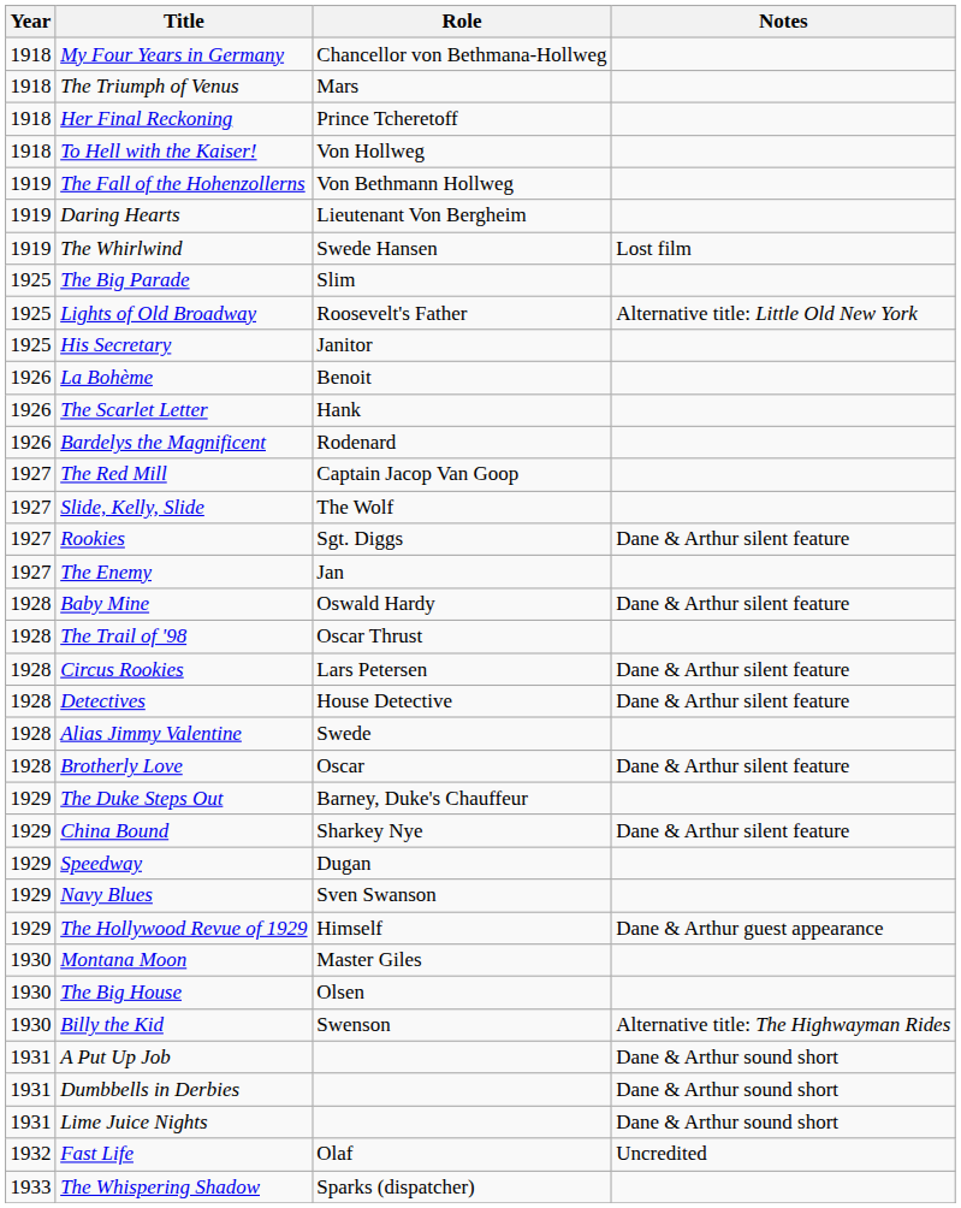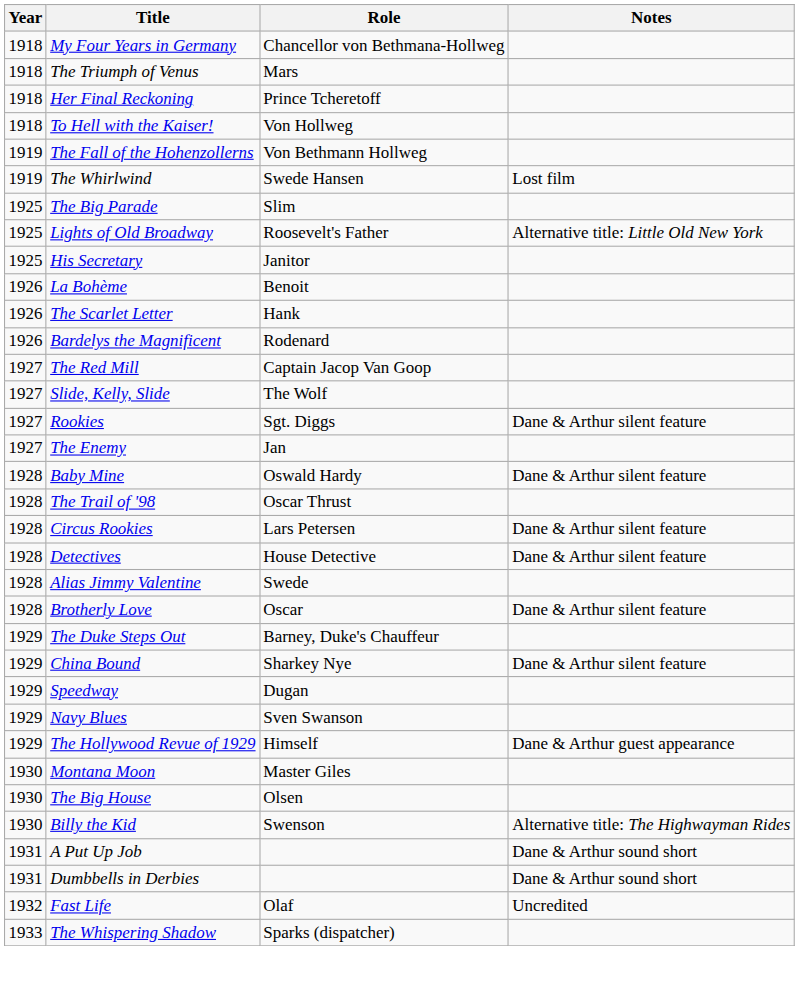- row: 1919 | Daring Hearts | Lieutenant Von Bergheim
- row: 1931 | Lime Juice Nights | Dane & Arthur sound short
